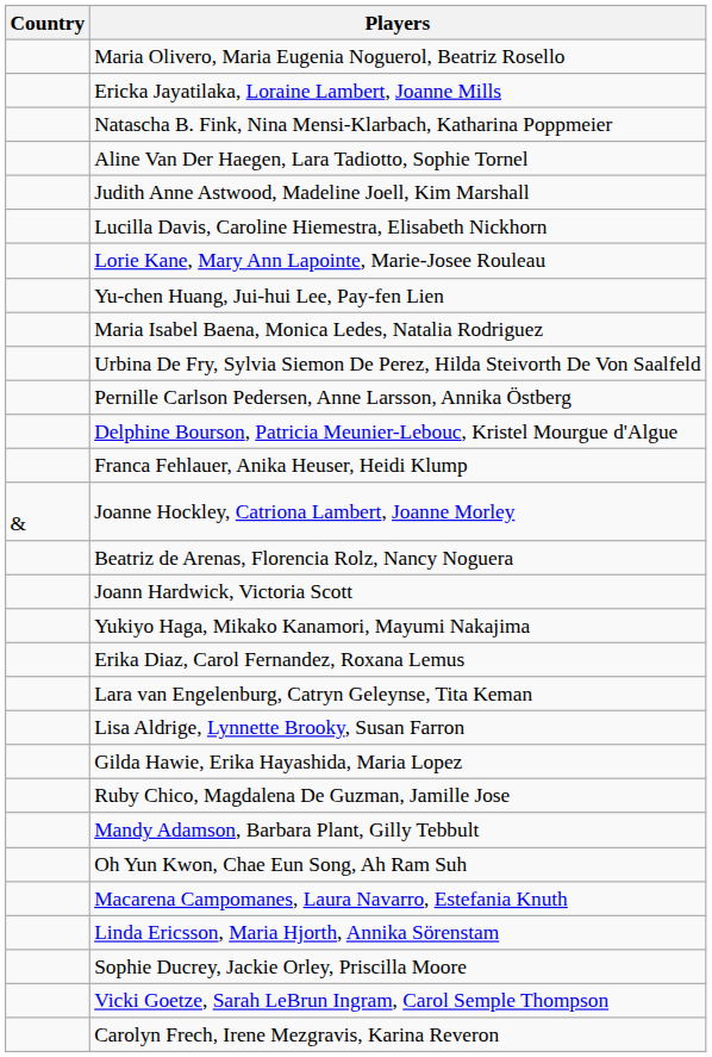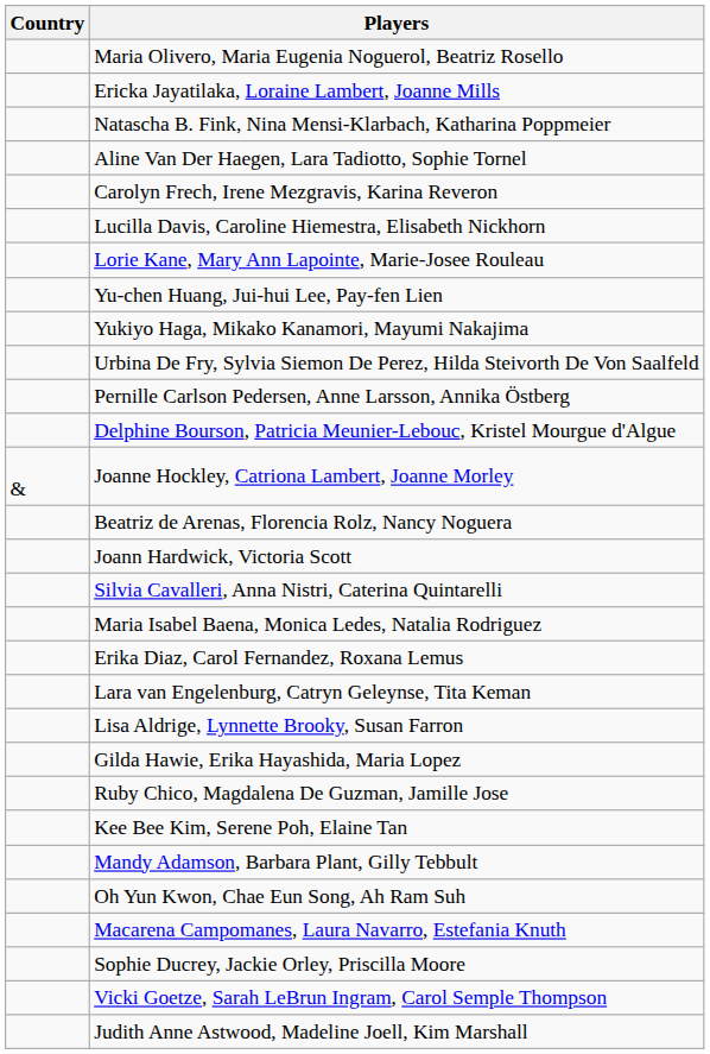rows swapped: Judith Anne Astwood, Madeline Joell, Kim Marshall <-> Carolyn Frech, Irene Mezgravis, Karina Reveron
rows swapped: Maria Isabel Baena, Monica Ledes, Natalia Rodriguez <-> Yukiyo Haga, Mikako Kanamori, Mayumi Nakajima
- row: Franca Fehlauer, Anika Heuser, Heidi Klump
+ row: Silvia Cavalleri, Anna Nistri, Caterina Quintarelli
+ row: Kee Bee Kim, Serene Poh, Elaine Tan
- row: Linda Ericsson, Maria Hjorth, Annika Sörenstam
